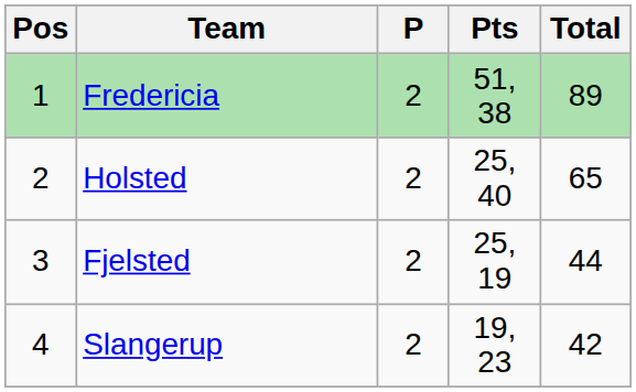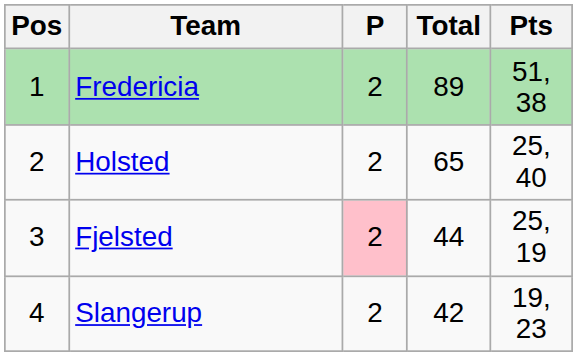columns swapped: Pts <-> Total
Fjelsted | P: no background -> pink background
